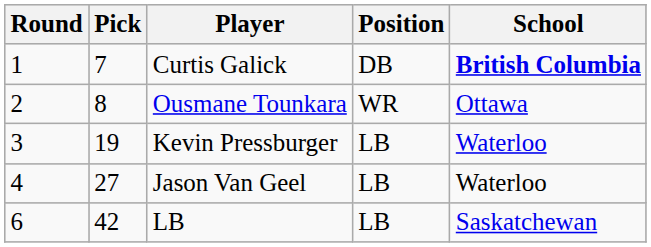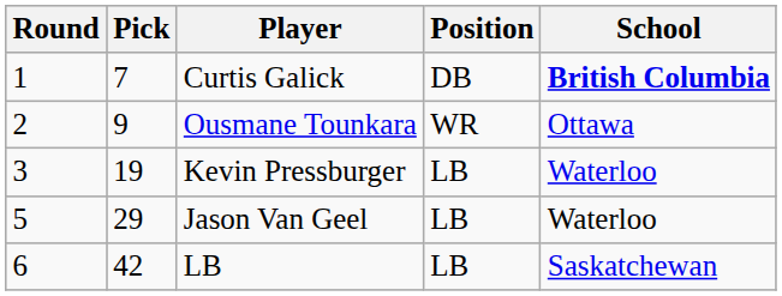Ousmane Tounkara | Pick: 8 -> 9
Jason Van Geel | Round: 4 -> 5
Jason Van Geel | Pick: 27 -> 29
